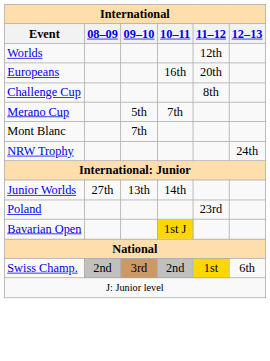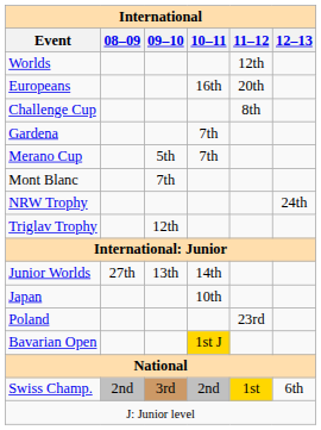+ row: Gardena | 7th
+ row: Triglav Trophy | 12th
+ row: Japan | 10th
